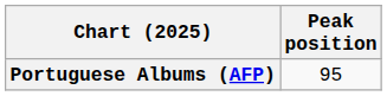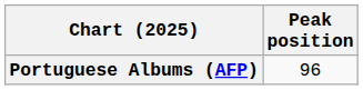Portuguese Albums (AFP) | Peak position: 95 -> 96
